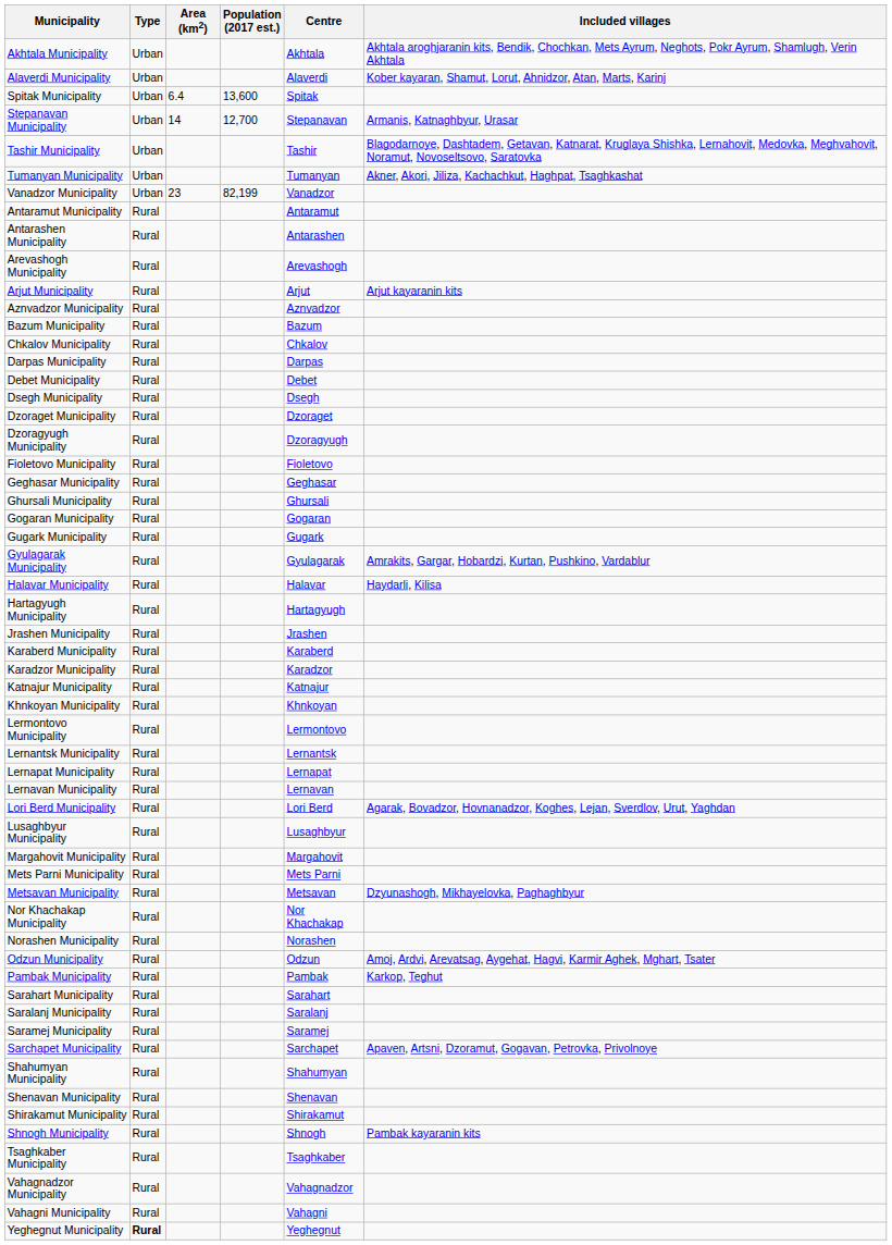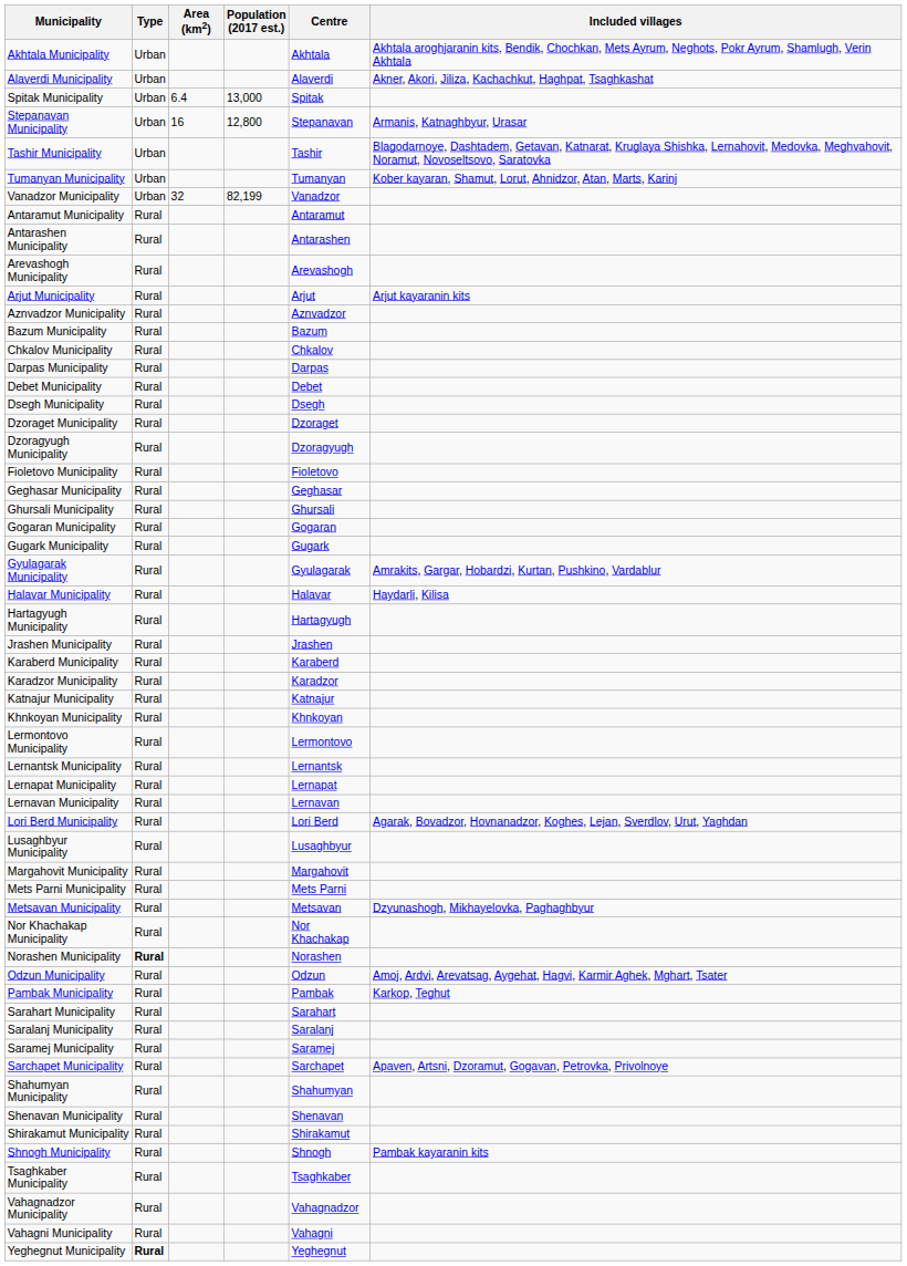Alaverdi Municipality | Included villages: Kober kayaran, Shamut, Lorut, Ahnidzor, Atan, Marts, Karinj -> Akner, Akori, Jiliza, Kachachkut, Haghpat, Tsaghkashat
Spitak Municipality | Population (2017 est.): 13,600 -> 13,000
Stepanavan Municipality | Area (km2): 14 -> 16
Stepanavan Municipality | Population (2017 est.): 12,700 -> 12,800
Tumanyan Municipality | Included villages: Akner, Akori, Jiliza, Kachachkut, Haghpat, Tsaghkashat -> Kober kayaran, Shamut, Lorut, Ahnidzor, Atan, Marts, Karinj
Vanadzor Municipality | Area (km2): 23 -> 32
Norashen Municipality | Type: normal -> bold
